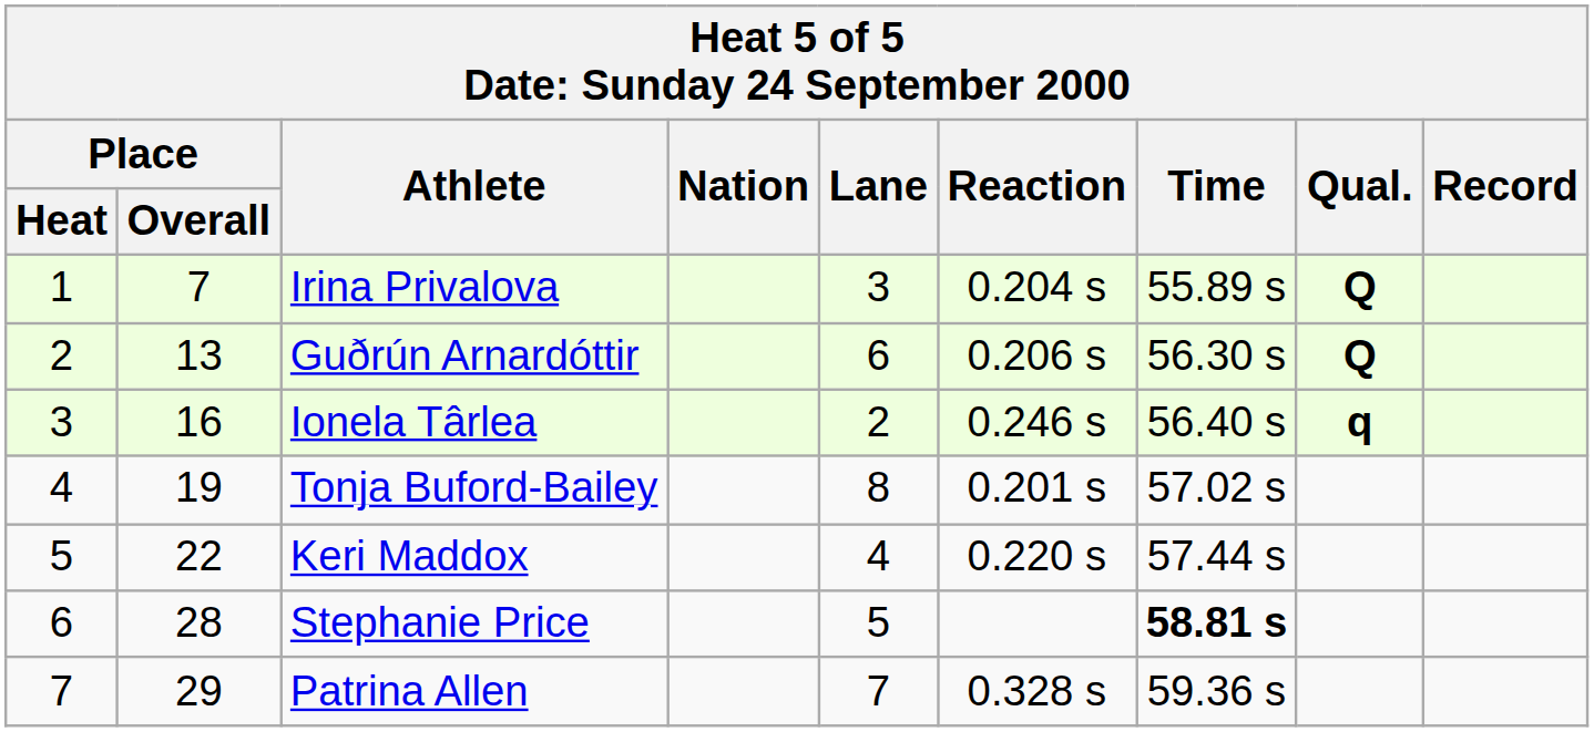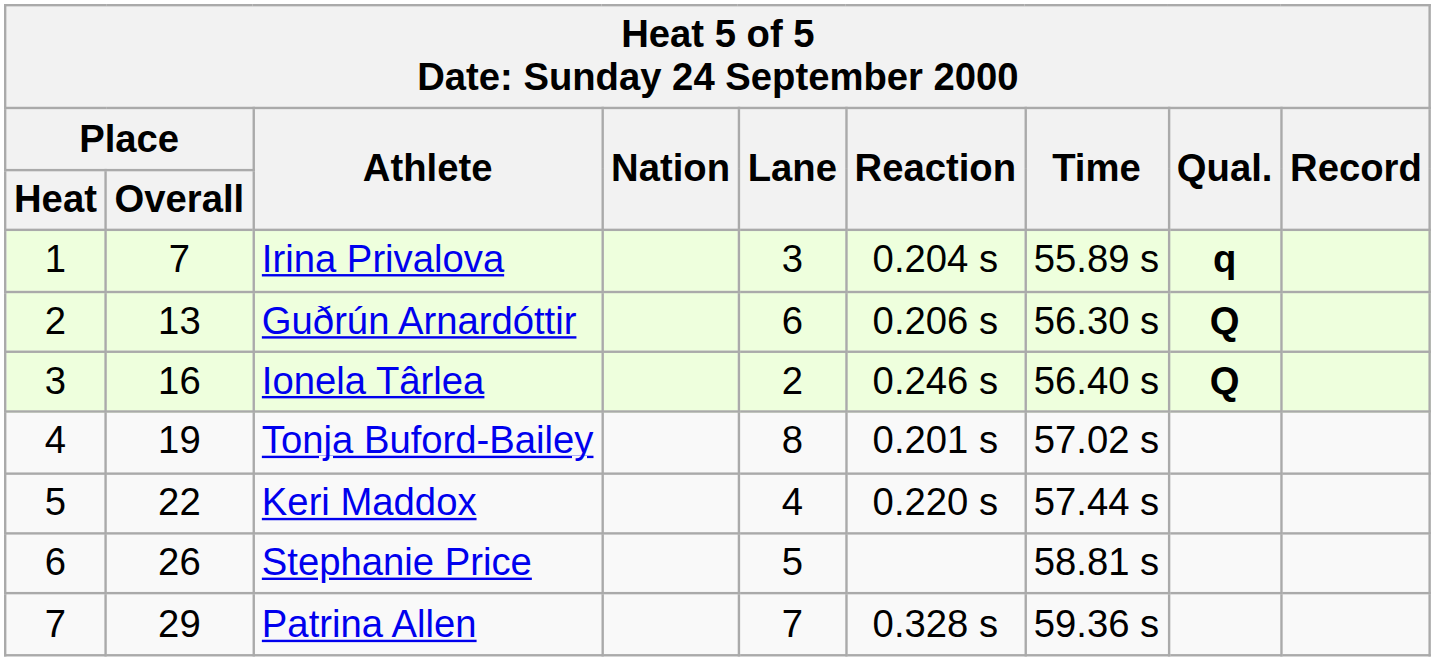Irina Privalova | Qual.: Q -> q
Ionela Târlea | Qual.: q -> Q
Stephanie Price | Place / Overall: 28 -> 26
Stephanie Price | Time: bold -> normal
